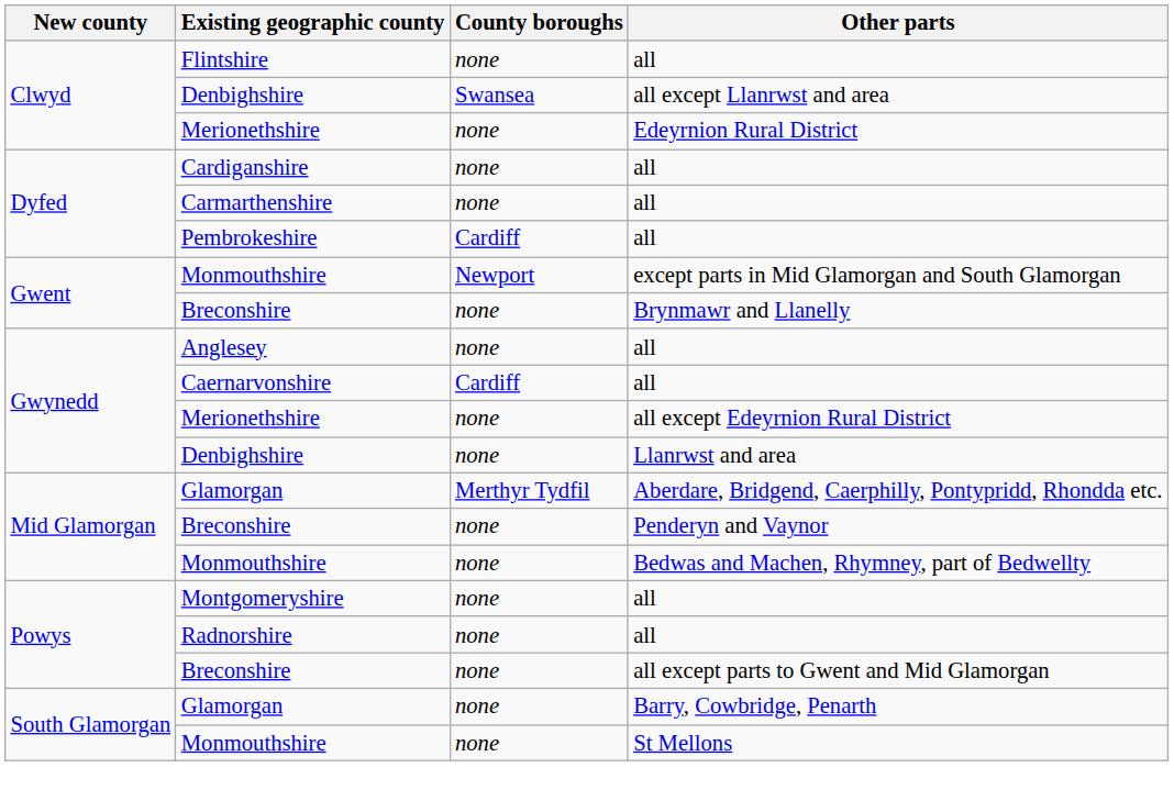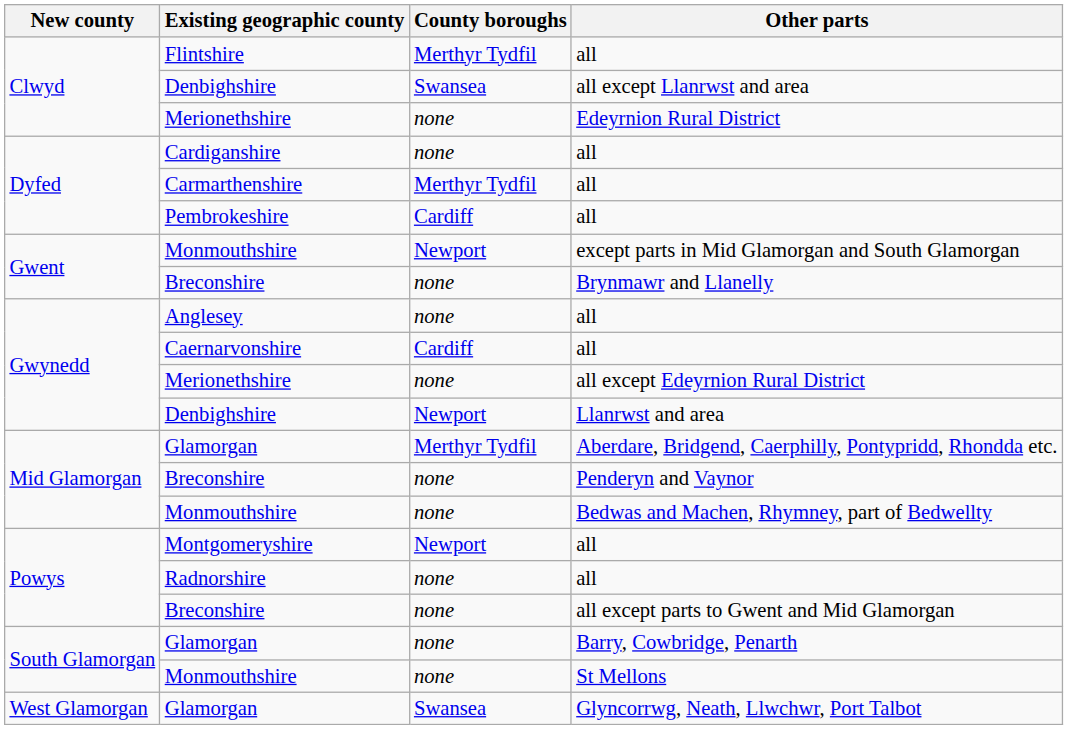Flintshire / all | County boroughs: none -> Merthyr Tydfil
Carmarthenshire / all | County boroughs: none -> Merthyr Tydfil
Llanrwst and area | County boroughs: none -> Newport
Montgomeryshire / all | County boroughs: none -> Newport
+ row: West Glamorgan | Glamorgan | Swansea | Glyncorrwg, Neath, Llwchwr, Port Talbot
